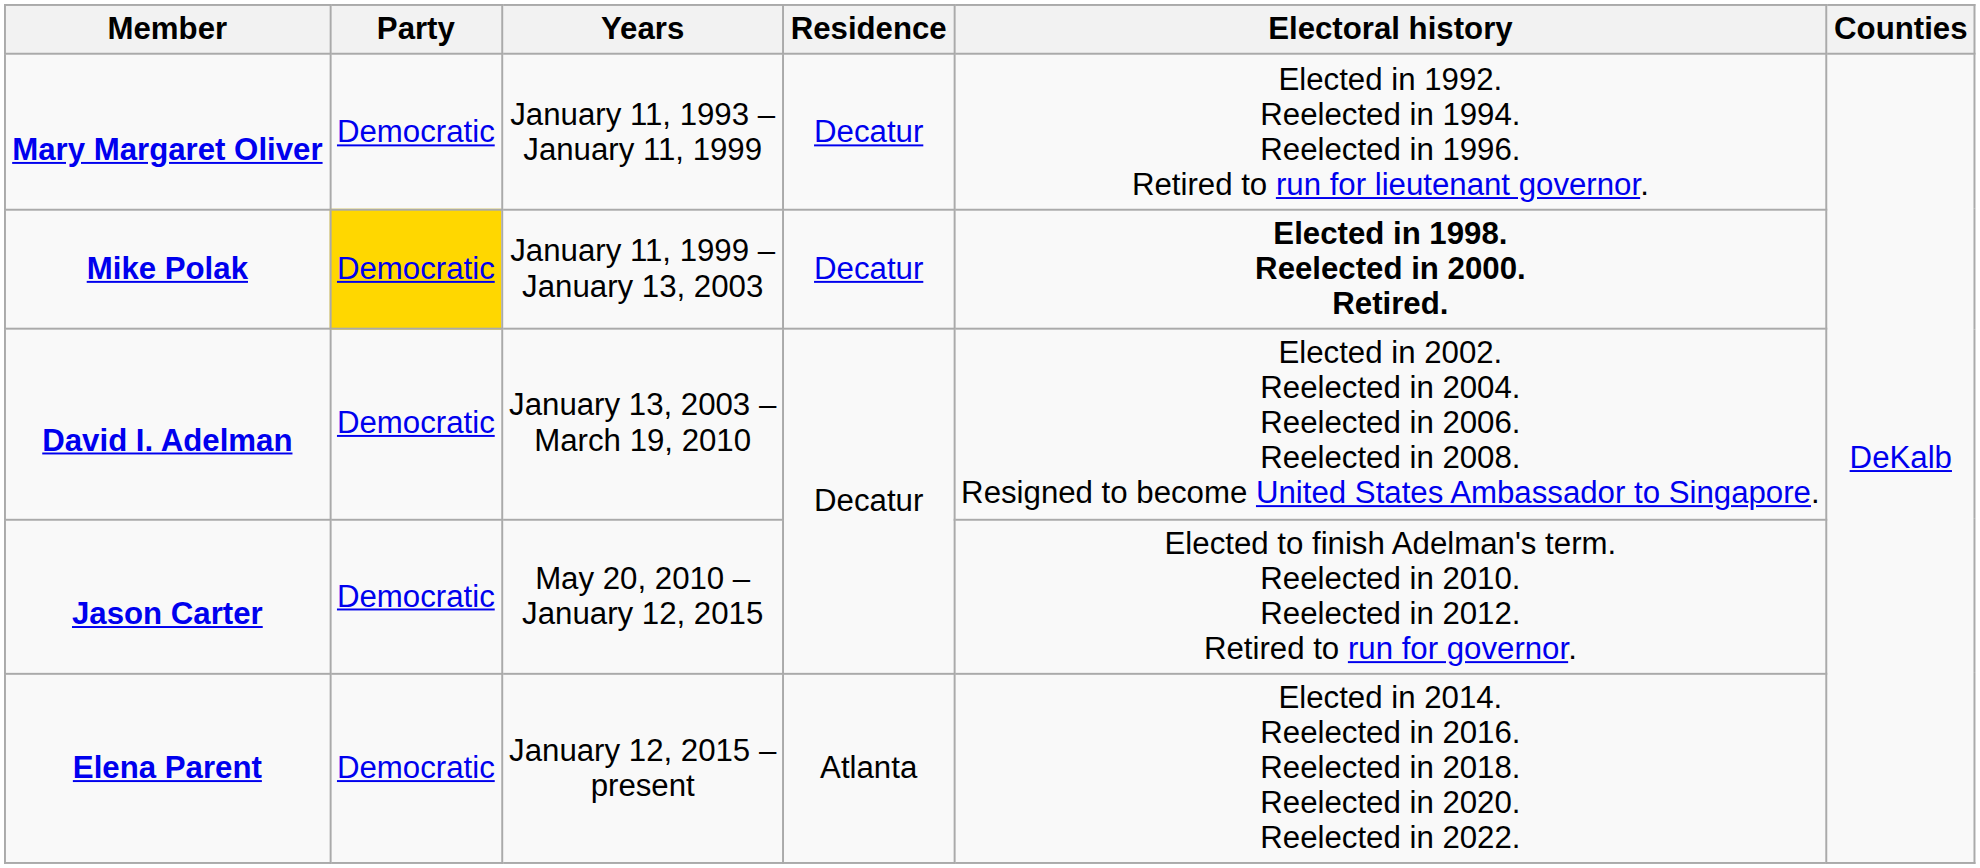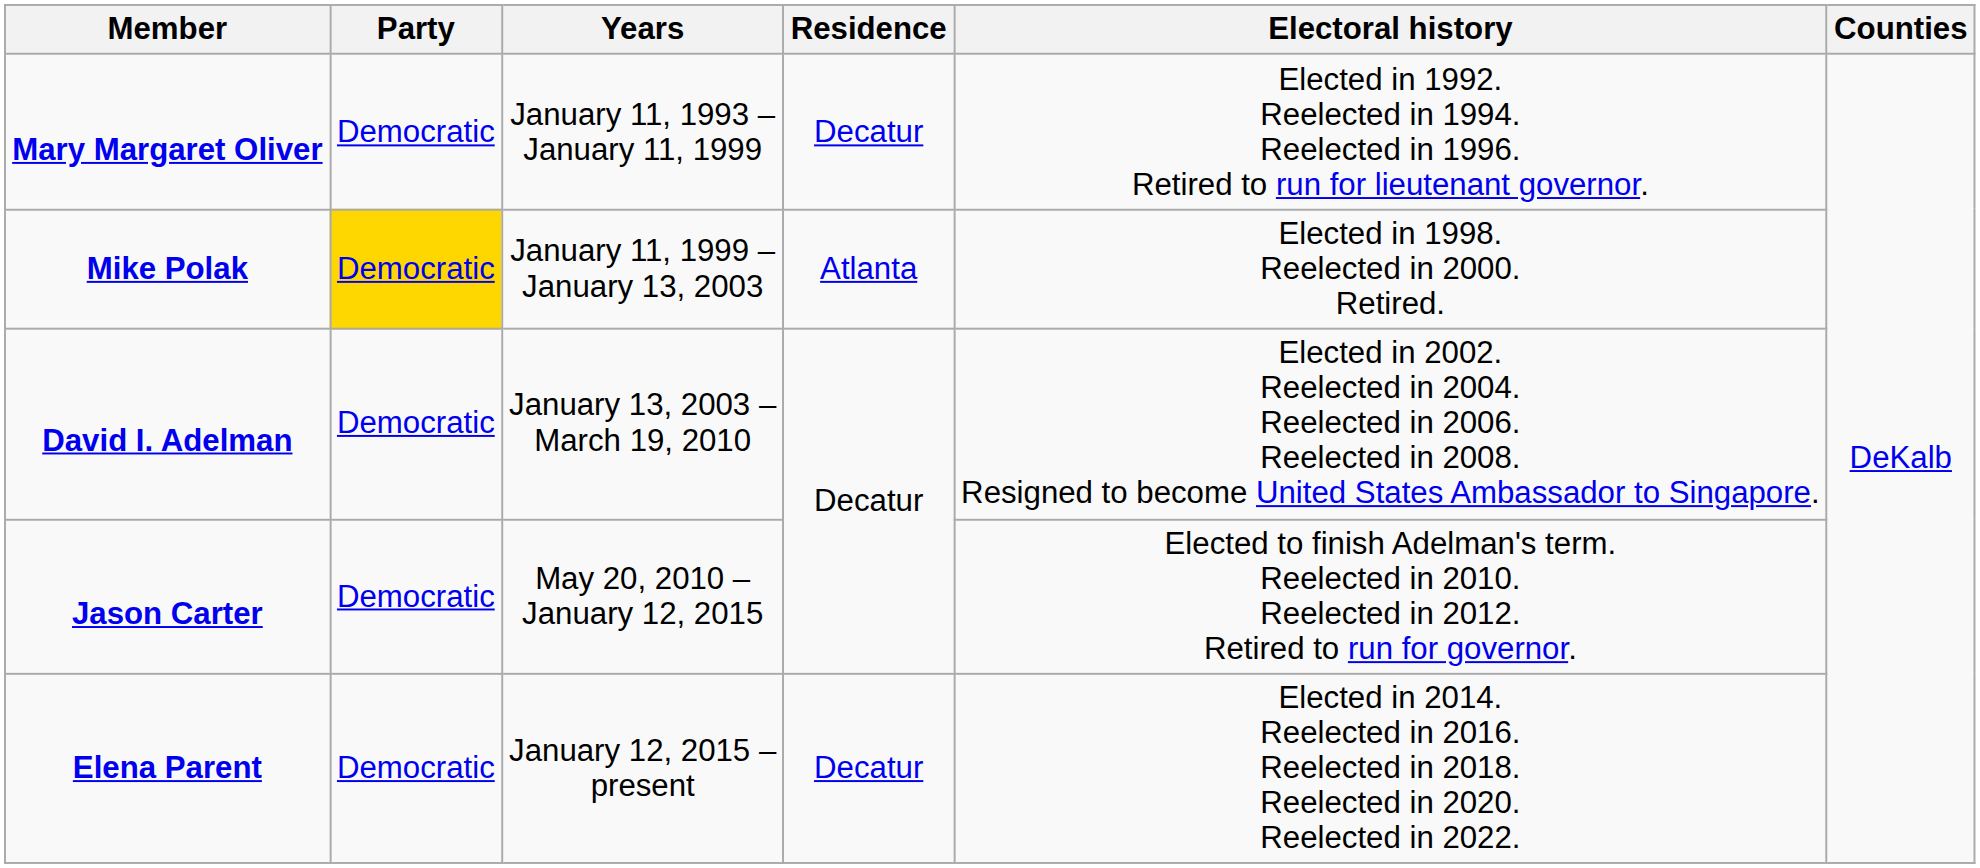Mike Polak | Residence: Decatur -> Atlanta
Mike Polak | Electoral history: bold -> normal
Elena Parent | Residence: Atlanta -> Decatur
